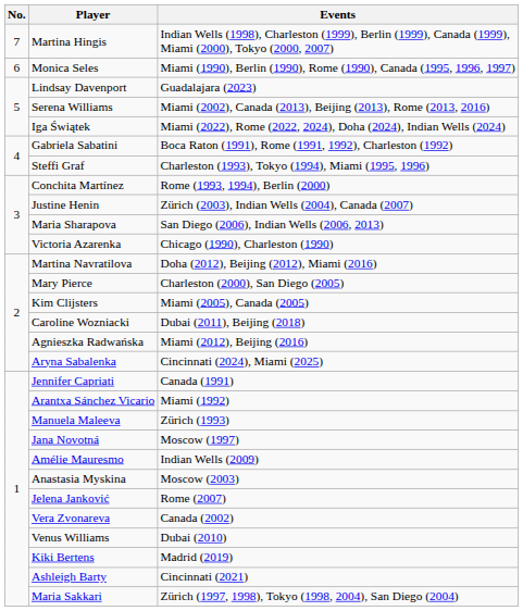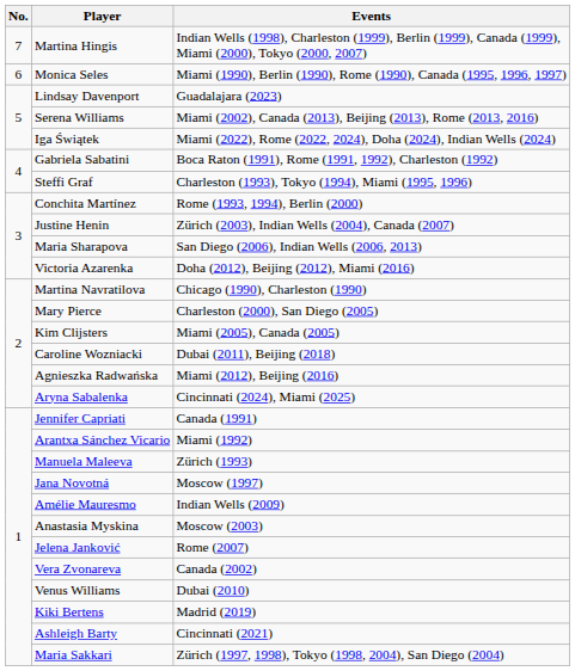Victoria Azarenka | Events: Chicago (1990), Charleston (1990) -> Doha (2012), Beijing (2012), Miami (2016)
Martina Navratilova | Events: Doha (2012), Beijing (2012), Miami (2016) -> Chicago (1990), Charleston (1990)
